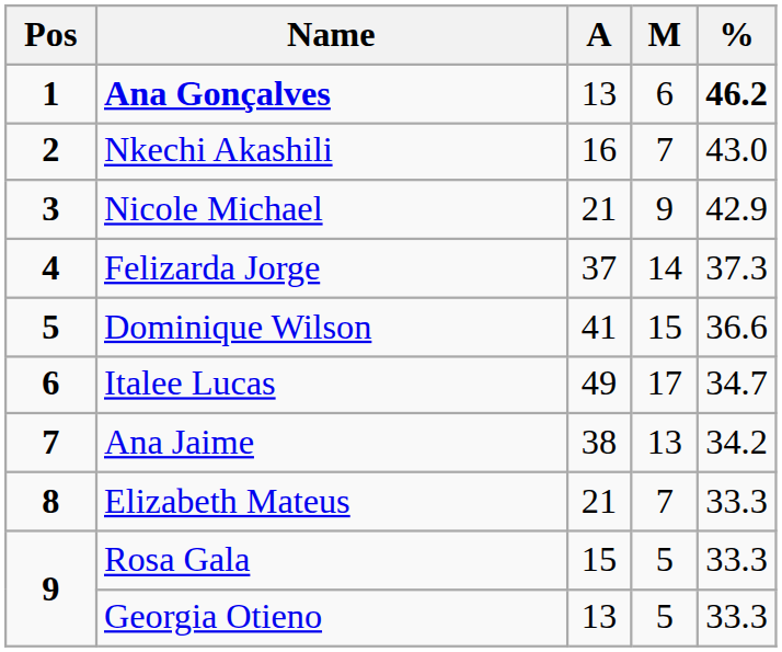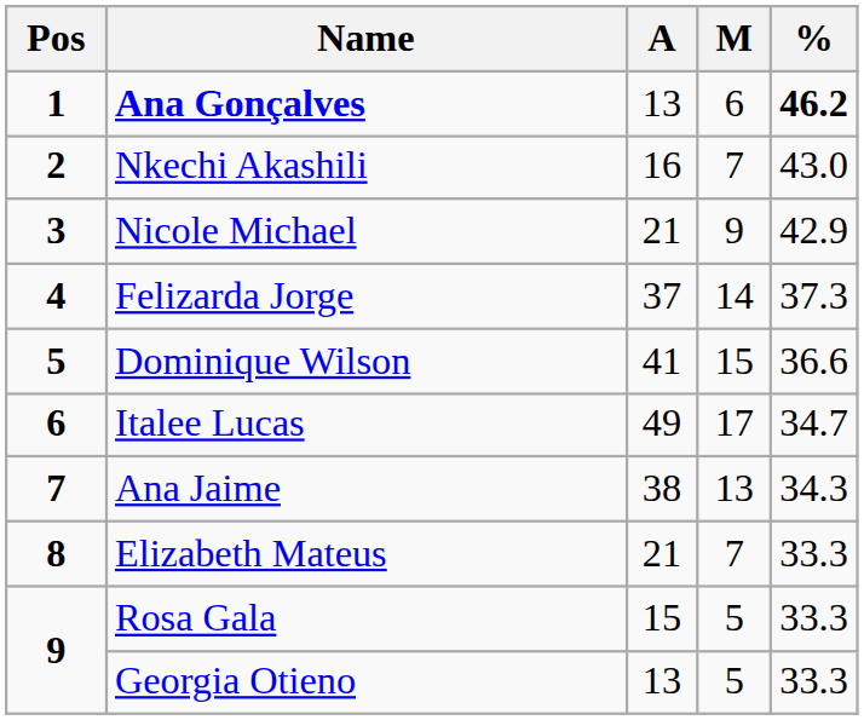Ana Jaime | %: 34.2 -> 34.3
